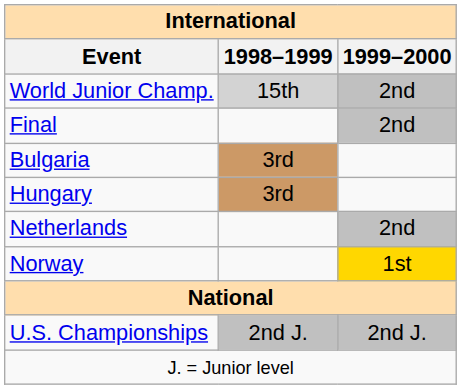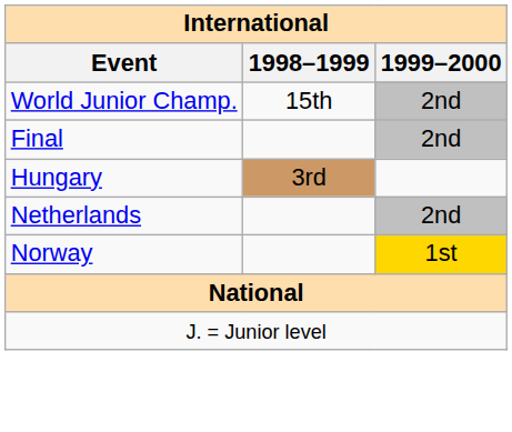World Junior Champ. | 1998–1999: lightgrey background -> no background
- row: Bulgaria | 3rd
- row: U.S. Championships | 2nd J. | 2nd J.
